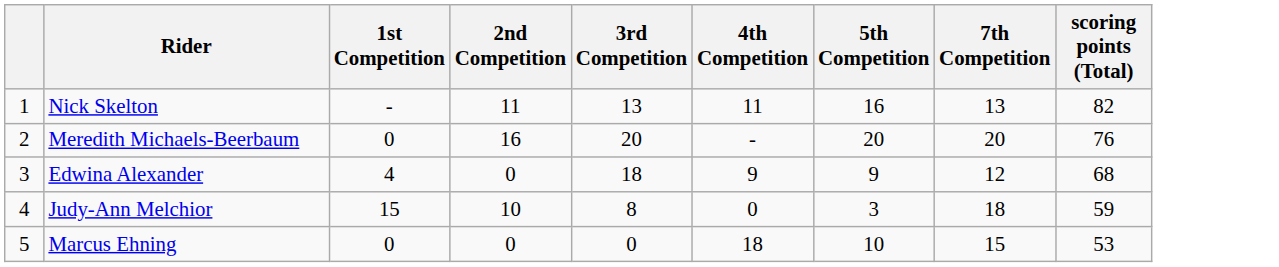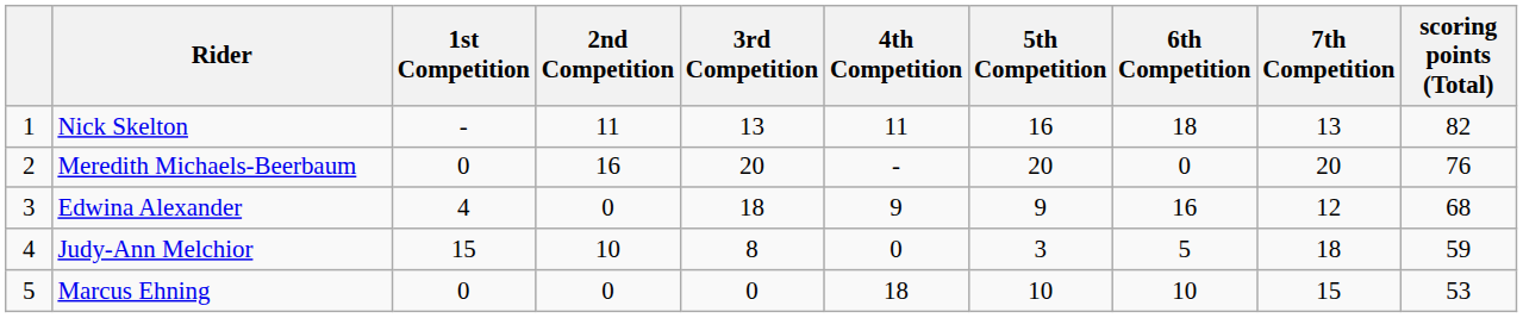+ column: 6th Competition | 18 | 0 | 16 | 5 | 10
